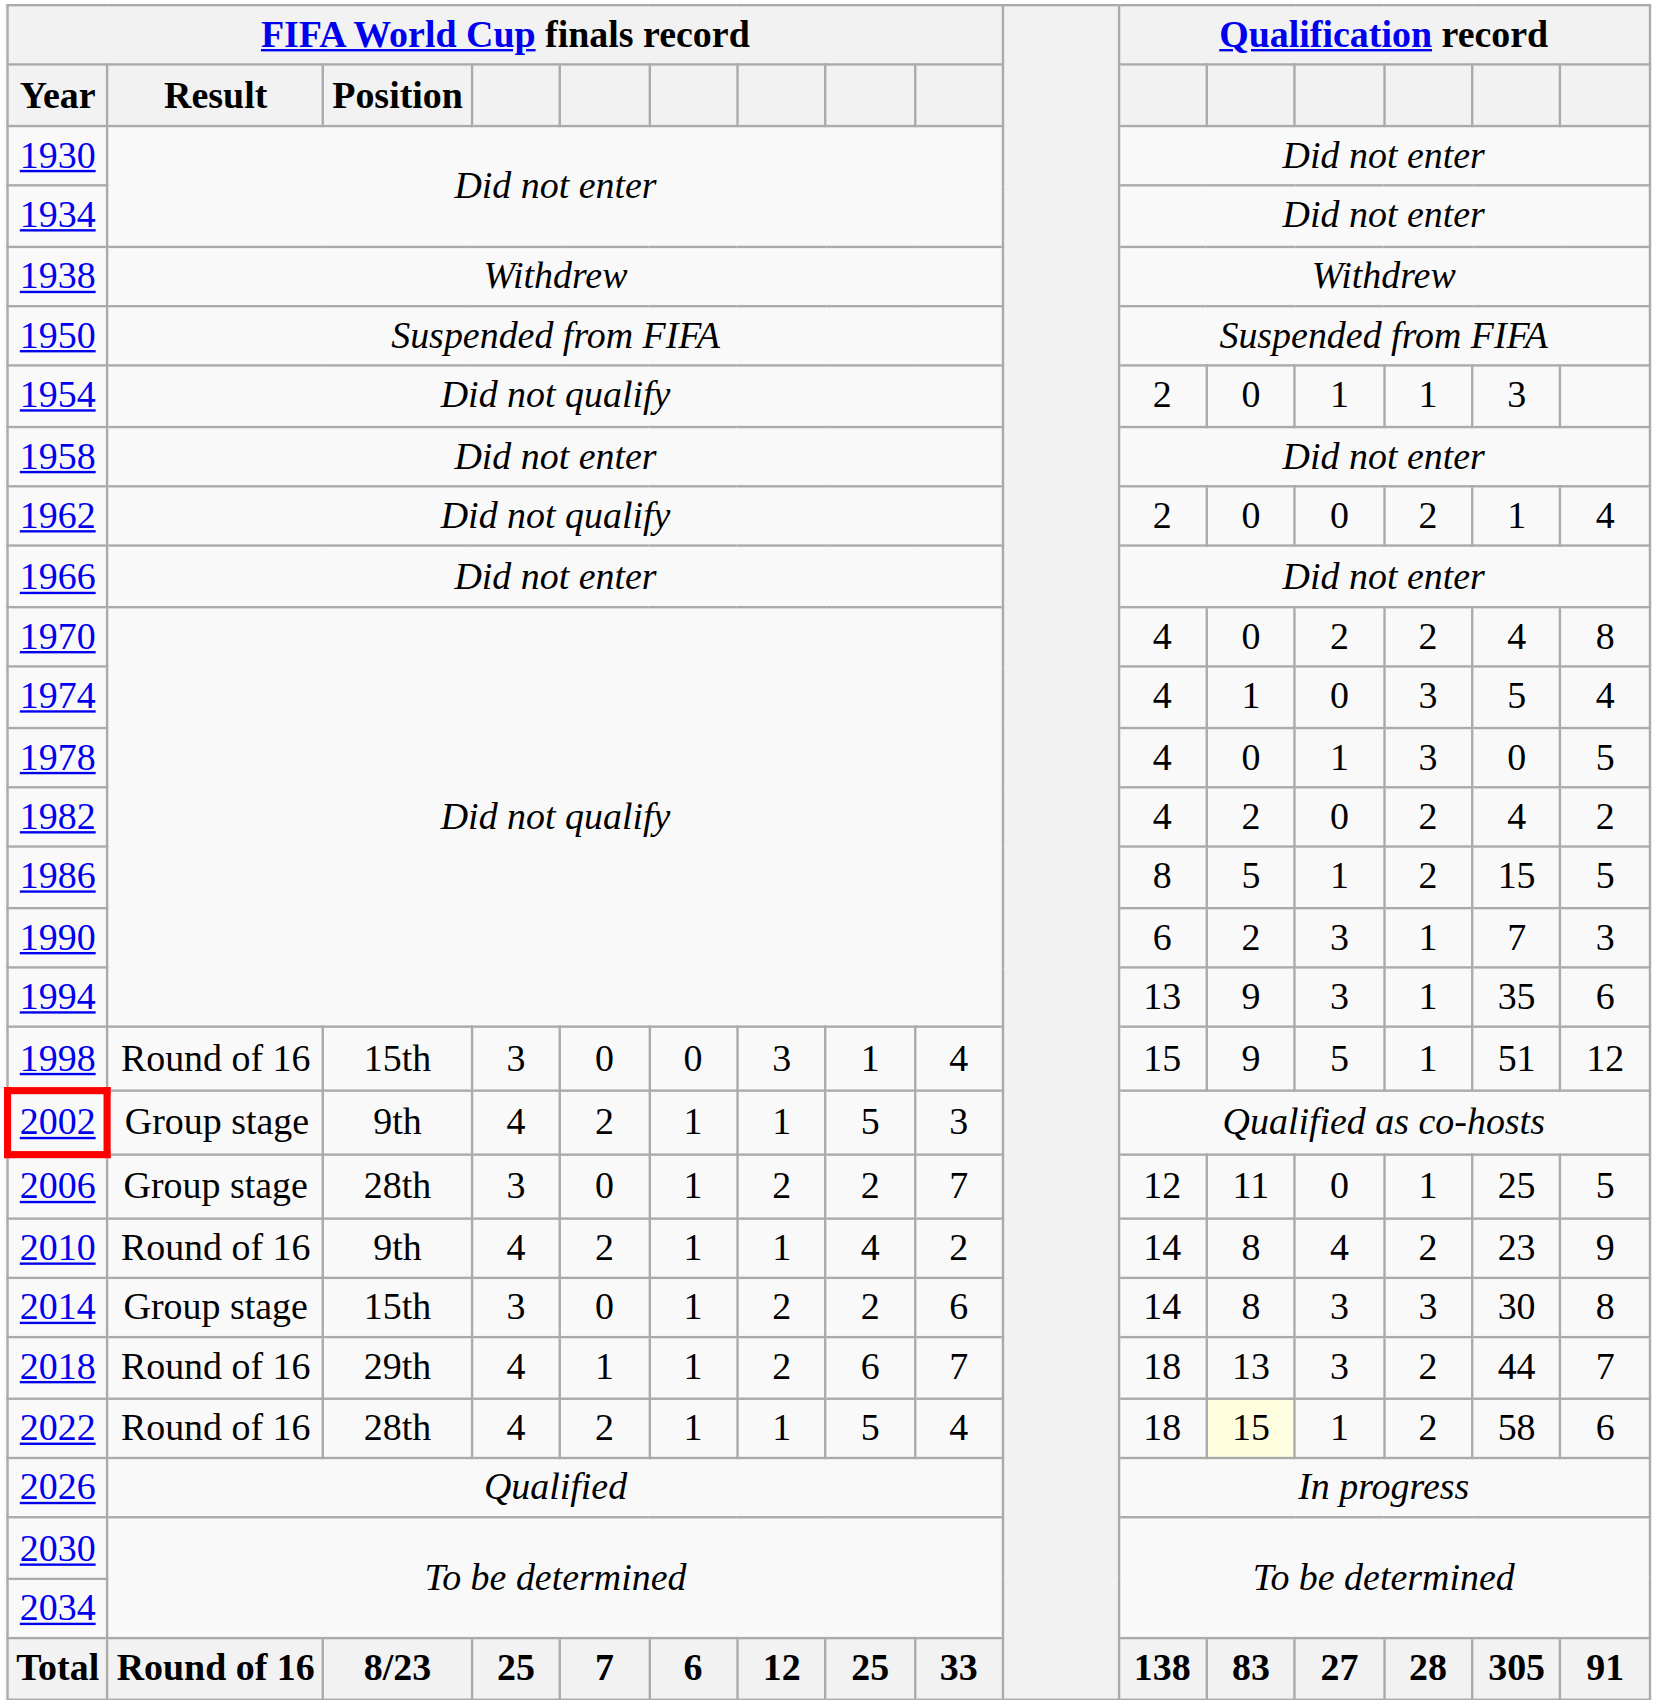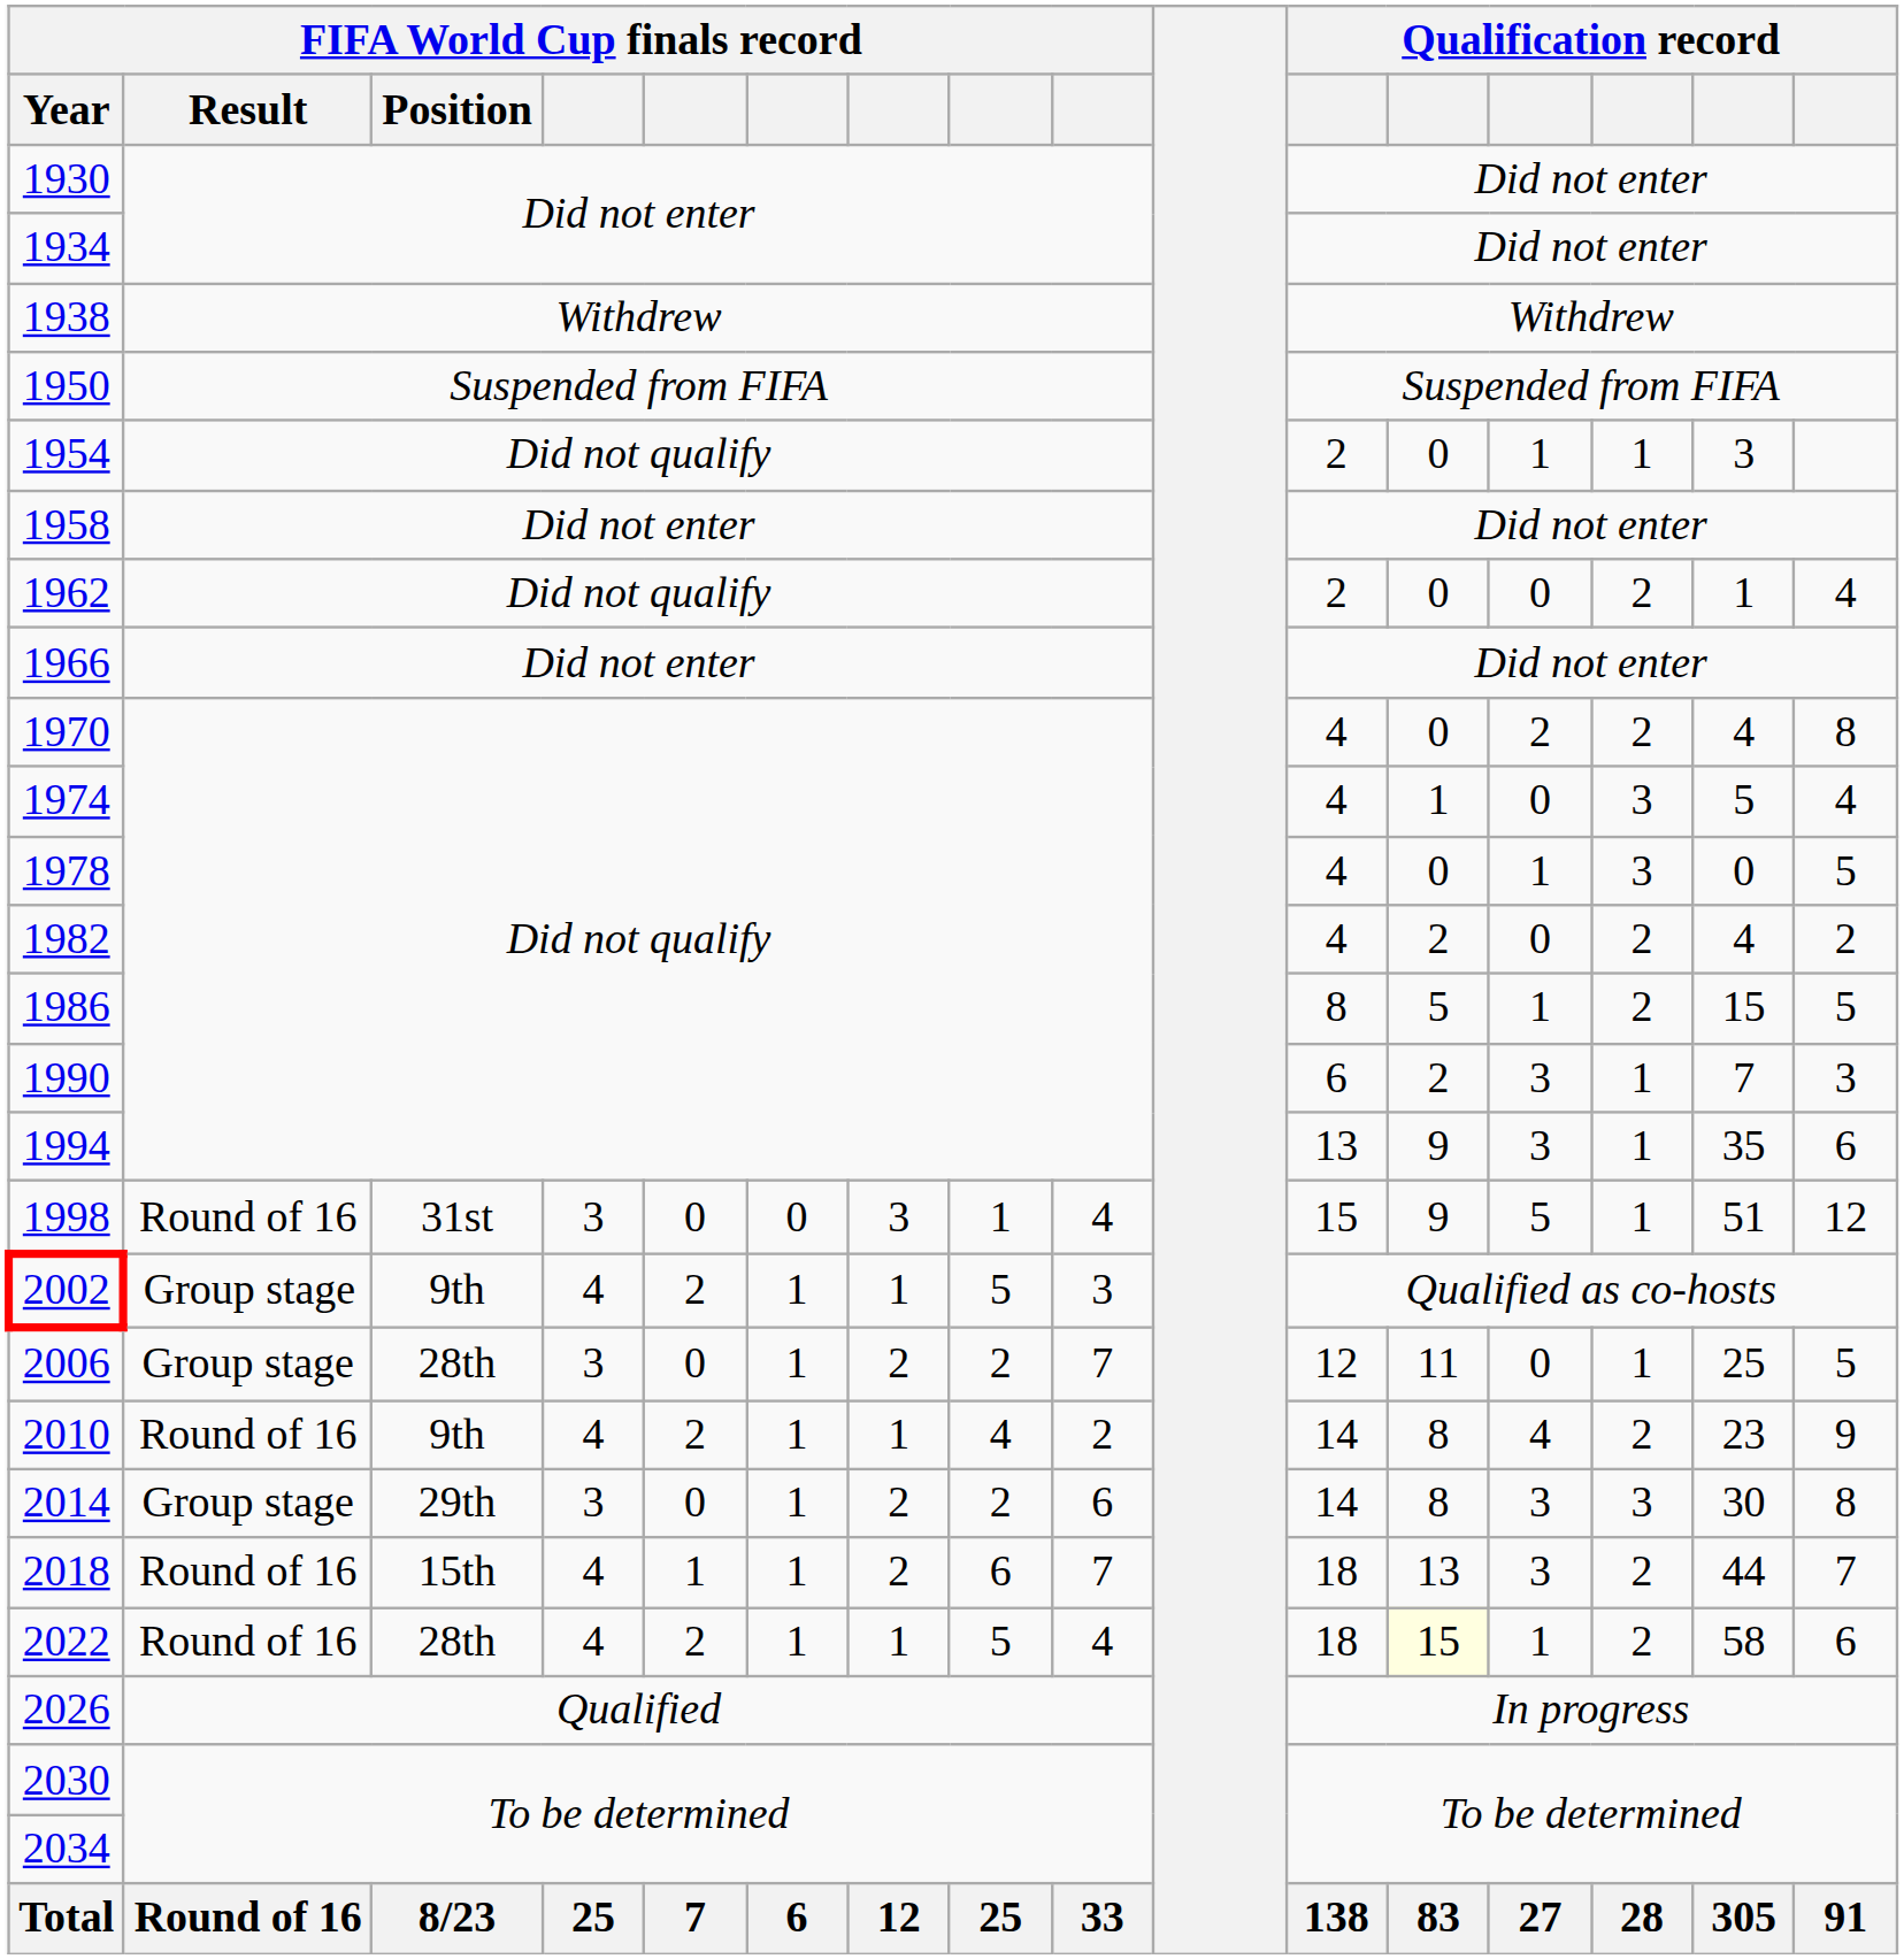1998 | FIFA World Cup finals record / Position: 15th -> 31st
2014 | FIFA World Cup finals record / Position: 15th -> 29th
2018 | FIFA World Cup finals record / Position: 29th -> 15th
